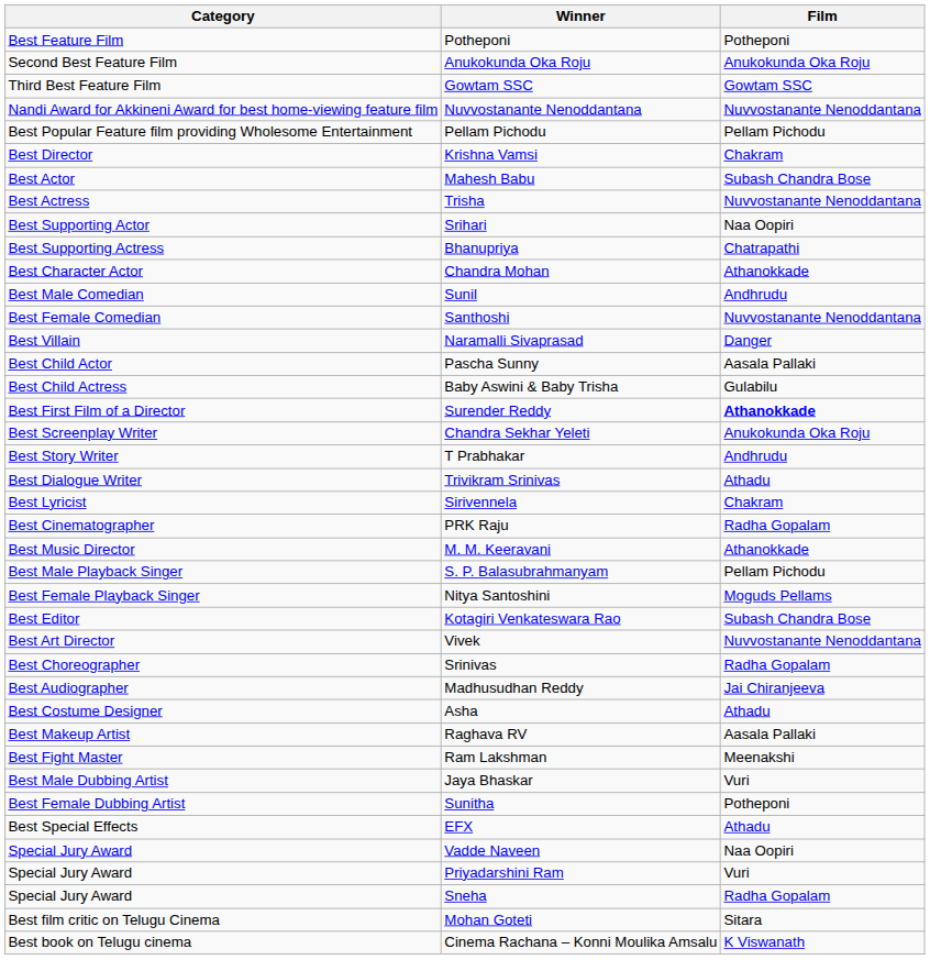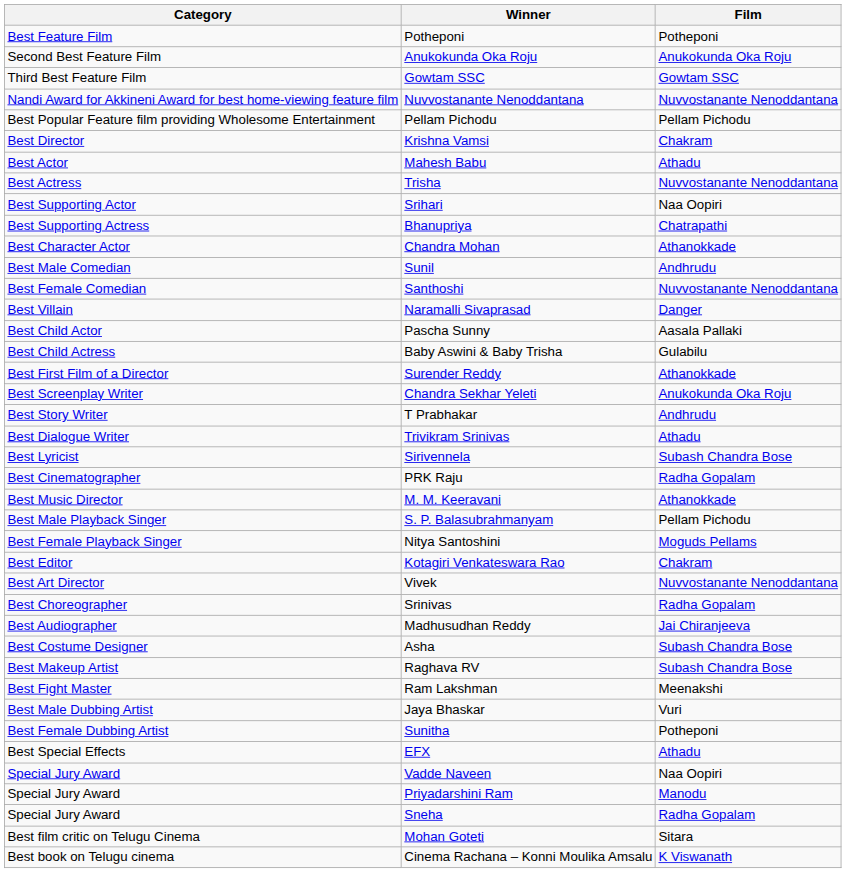Mahesh Babu | Film: Subash Chandra Bose -> Athadu
Surender Reddy | Film: bold -> normal
Sirivennela | Film: Chakram -> Subash Chandra Bose
Kotagiri Venkateswara Rao | Film: Subash Chandra Bose -> Chakram
Asha | Film: Athadu -> Subash Chandra Bose
Raghava RV | Film: Aasala Pallaki -> Subash Chandra Bose
Priyadarshini Ram | Film: Vuri -> Manodu
